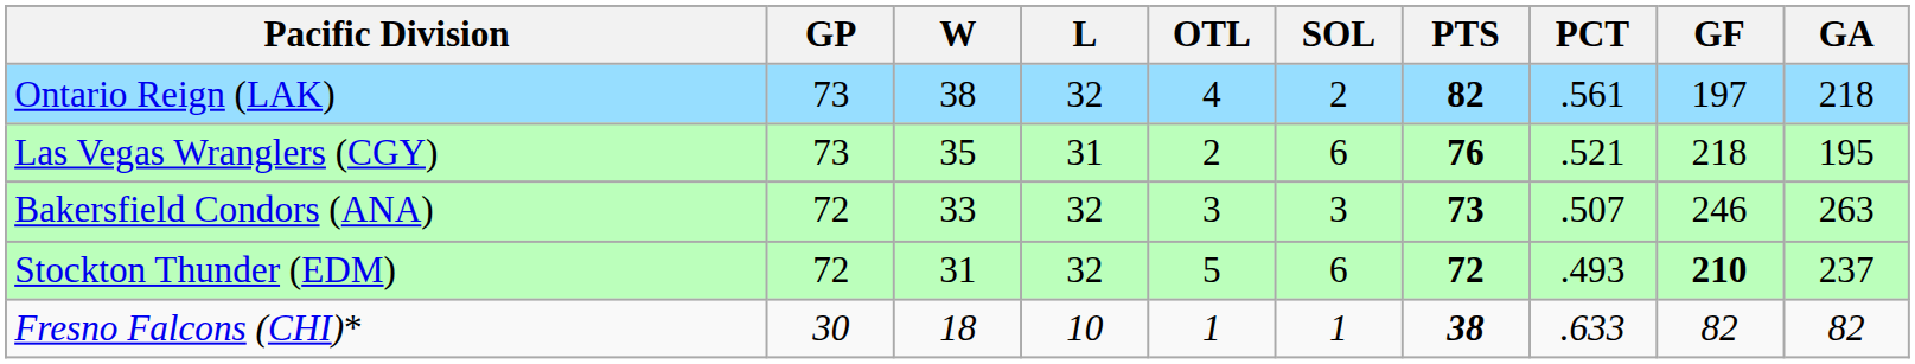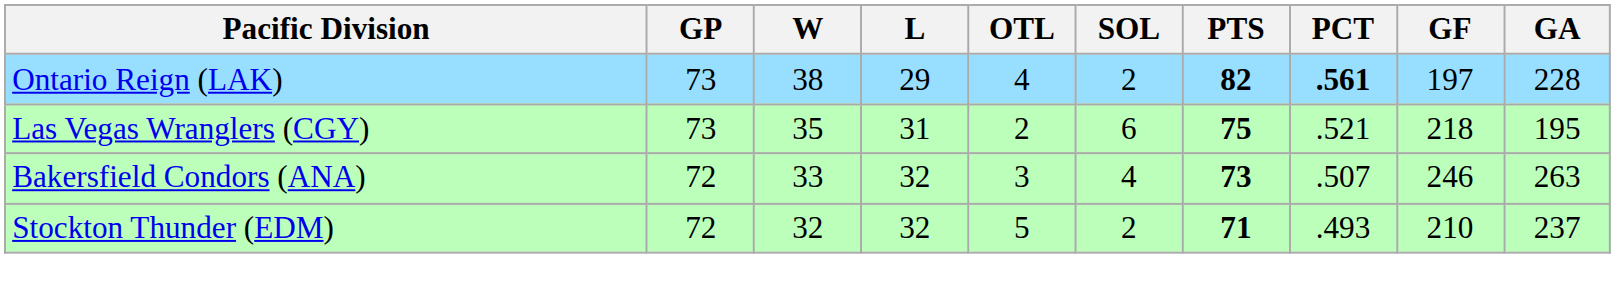Ontario Reign (LAK) | L: 32 -> 29
Ontario Reign (LAK) | PCT: normal -> bold
Ontario Reign (LAK) | GA: 218 -> 228
Las Vegas Wranglers (CGY) | PTS: 76 -> 75
Bakersfield Condors (ANA) | SOL: 3 -> 4
Stockton Thunder (EDM) | W: 31 -> 32
Stockton Thunder (EDM) | SOL: 6 -> 2
Stockton Thunder (EDM) | PTS: 72 -> 71
Stockton Thunder (EDM) | GF: bold -> normal
- row: Fresno Falcons (CHI)* | 30 | 18 | 10 | 1 | 1 | 38 | .633 | 82 | 82
